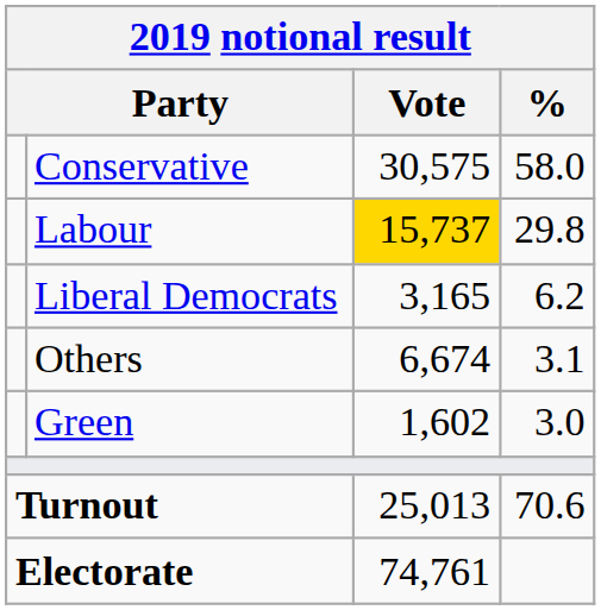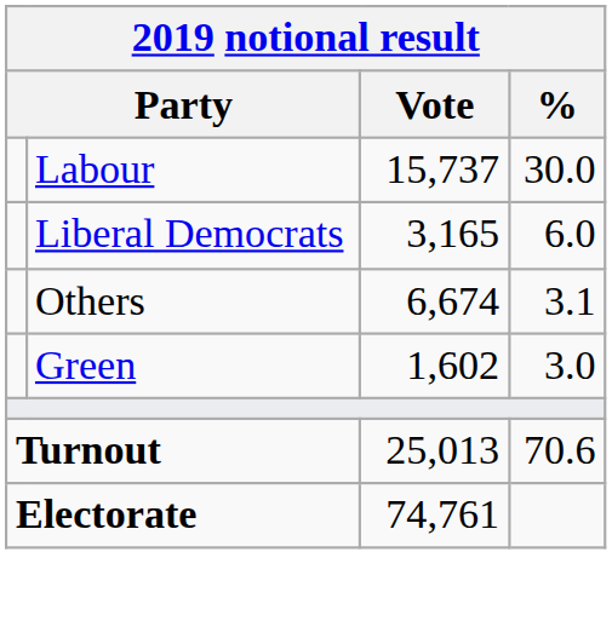- row: Conservative | 30,575 | 58.0
Labour | Vote: gold background -> no background
Labour | %: 29.8 -> 30.0
Liberal Democrats | %: 6.2 -> 6.0
